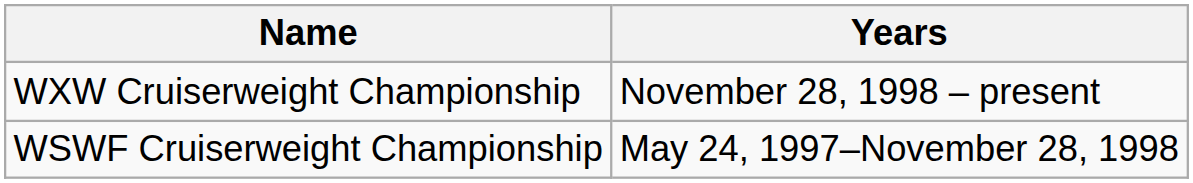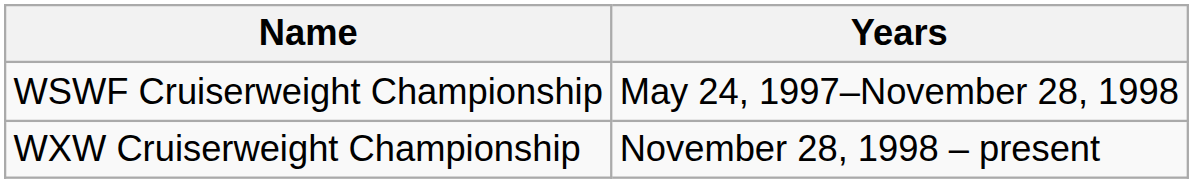rows swapped: WSWF Cruiserweight Championship <-> WXW Cruiserweight Championship
